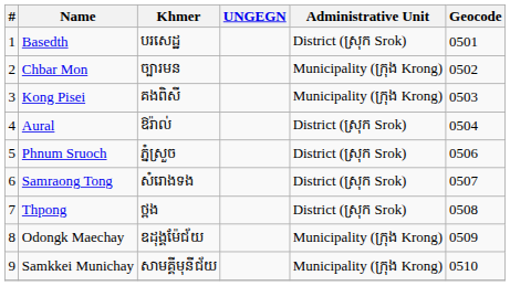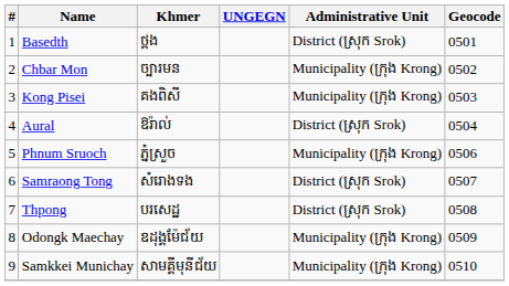Basedth | Khmer: បរសេដ្ឋ -> ថ្ពង
Phnum Sruoch | Administrative Unit: District (ស្រុក Srok) -> Municipality (ក្រុង Krong)
Thpong | Khmer: ថ្ពង -> បរសេដ្ឋ
